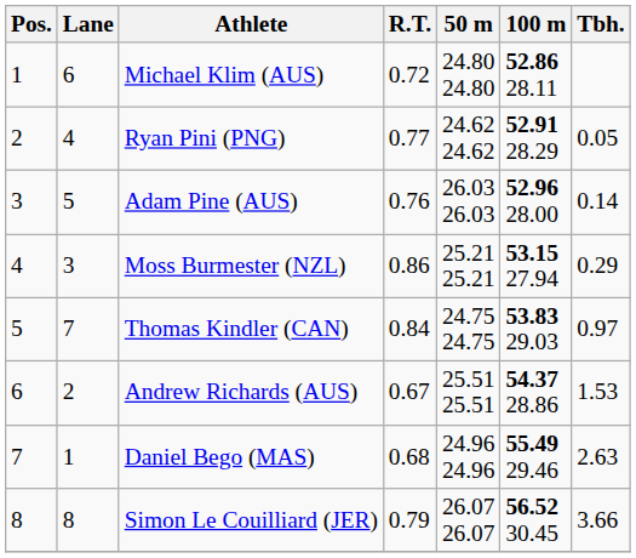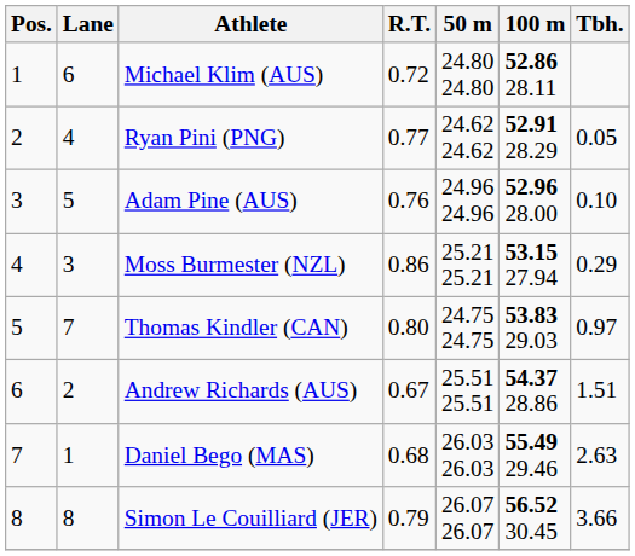Adam Pine (AUS) | 50 m: 26.03 26.03 -> 24.96 24.96
Adam Pine (AUS) | Tbh.: 0.14 -> 0.10
Thomas Kindler (CAN) | R.T.: 0.84 -> 0.80
Andrew Richards (AUS) | Tbh.: 1.53 -> 1.51
Daniel Bego (MAS) | 50 m: 24.96 24.96 -> 26.03 26.03
